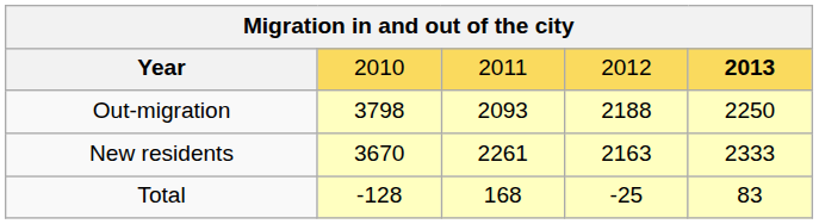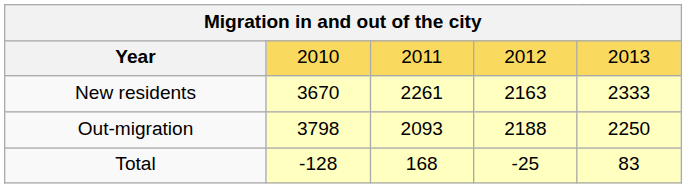Year | column 5: bold -> normal
rows swapped: New residents <-> Out-migration
